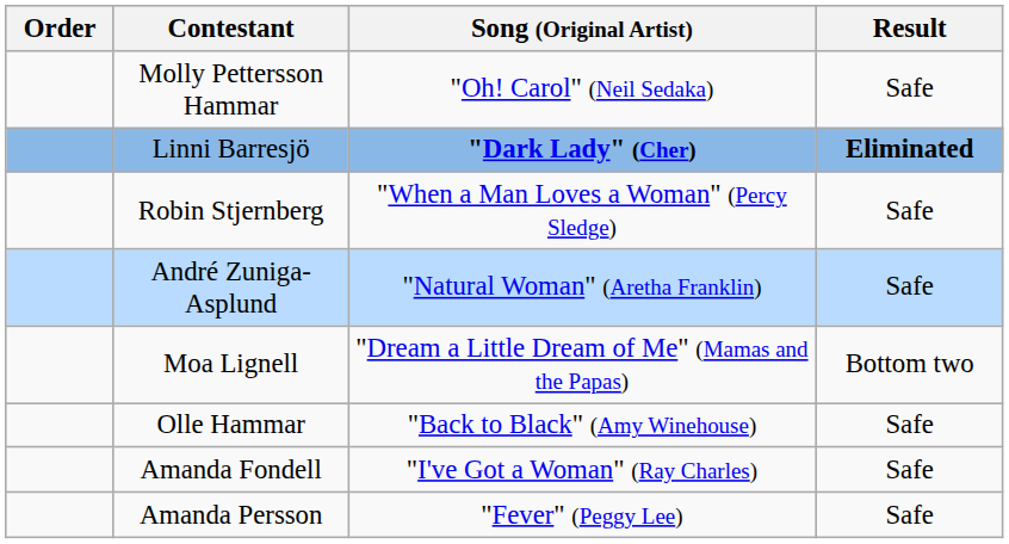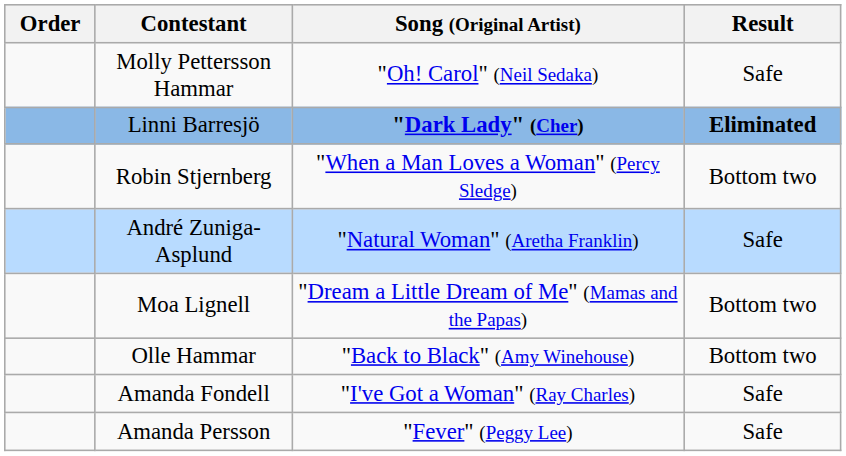Robin Stjernberg | Result: Safe -> Bottom two
Olle Hammar | Result: Safe -> Bottom two
